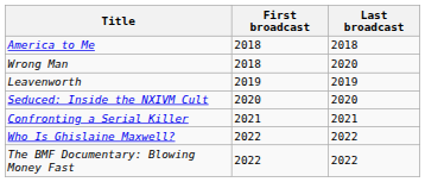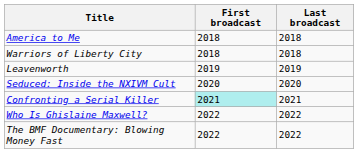+ row: Warriors of Liberty City | 2018 | 2018
- row: Wrong Man | 2018 | 2020
Confronting a Serial Killer | First broadcast: no background -> paleturquoise background
